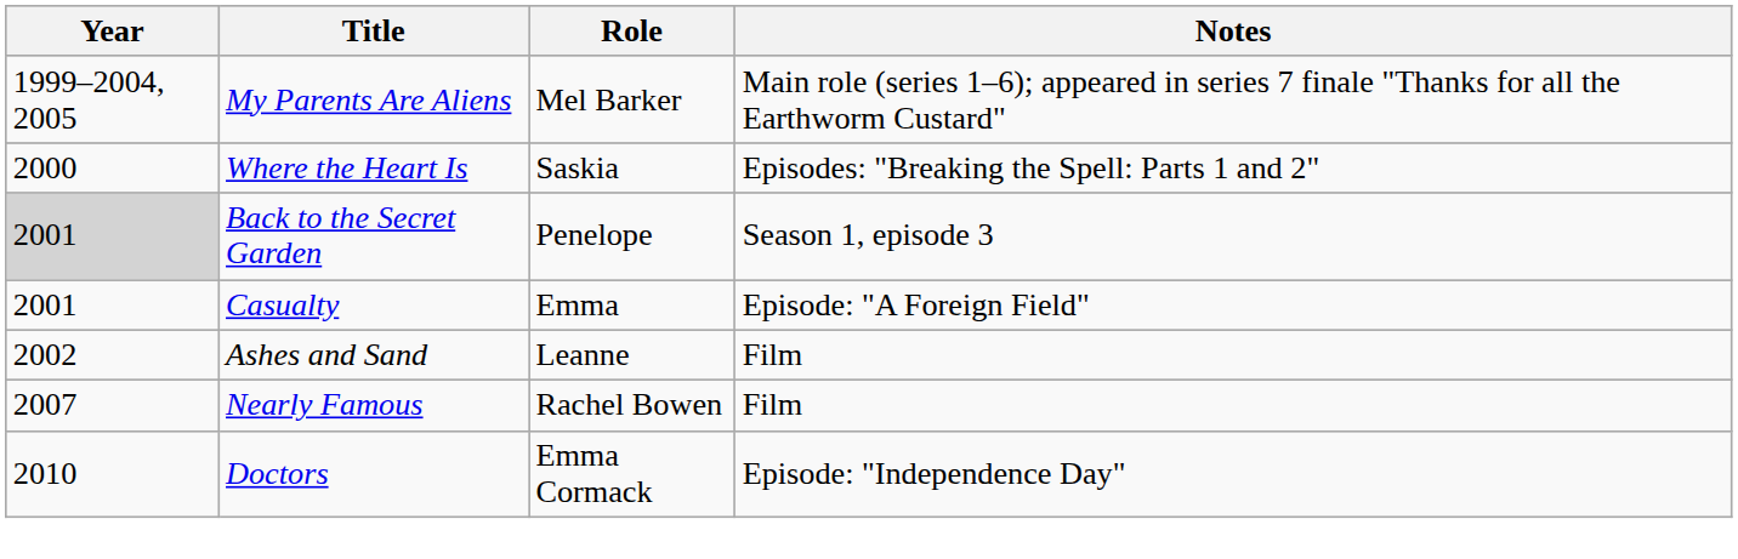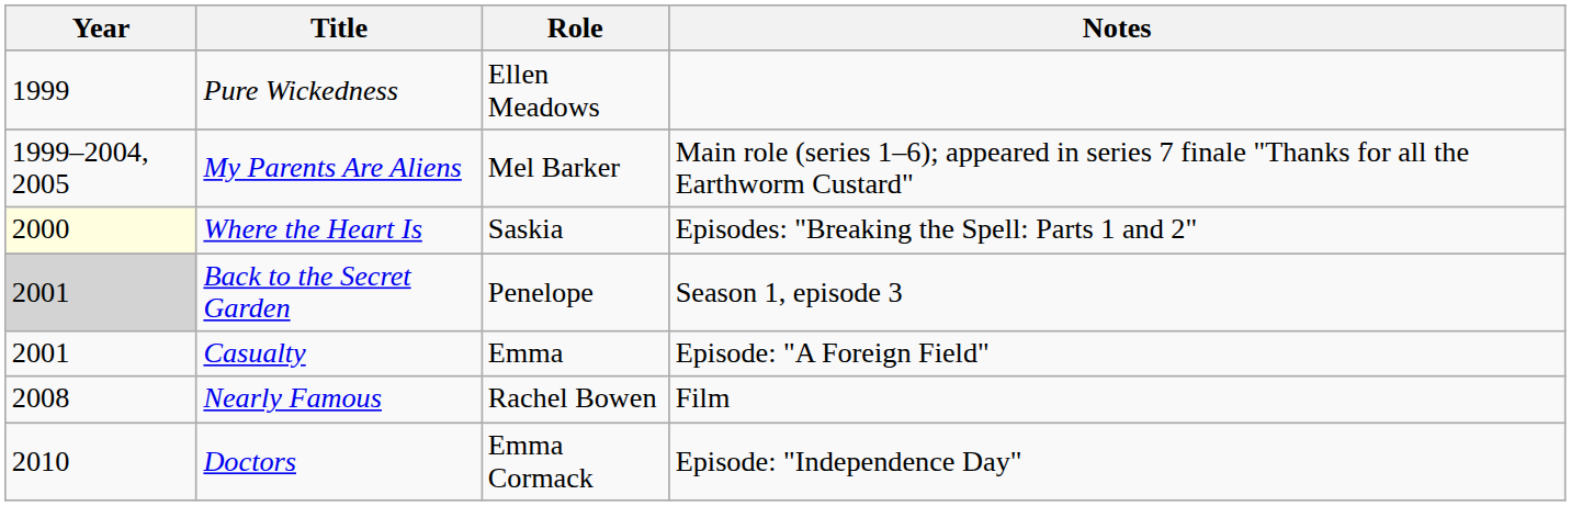+ row: 1999 | Pure Wickedness | Ellen Meadows
Where the Heart Is | Year: no background -> lightyellow background
- row: 2002 | Ashes and Sand | Leanne | Film
Nearly Famous | Year: 2007 -> 2008
